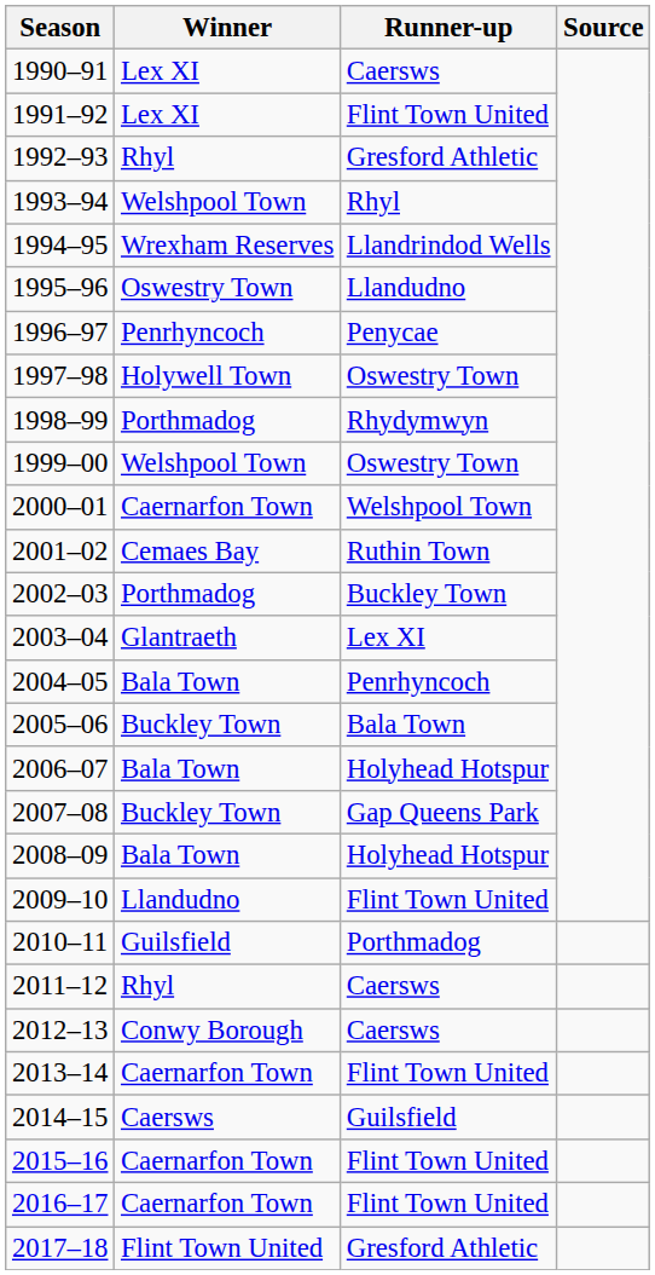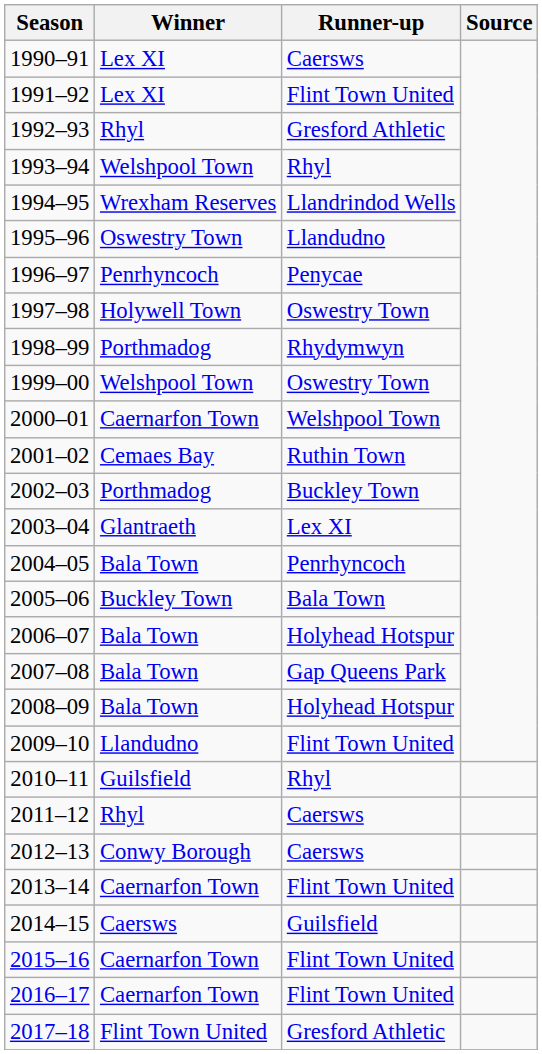2007–08 | Winner: Buckley Town -> Bala Town
2010–11 | Runner-up: Porthmadog -> Rhyl
